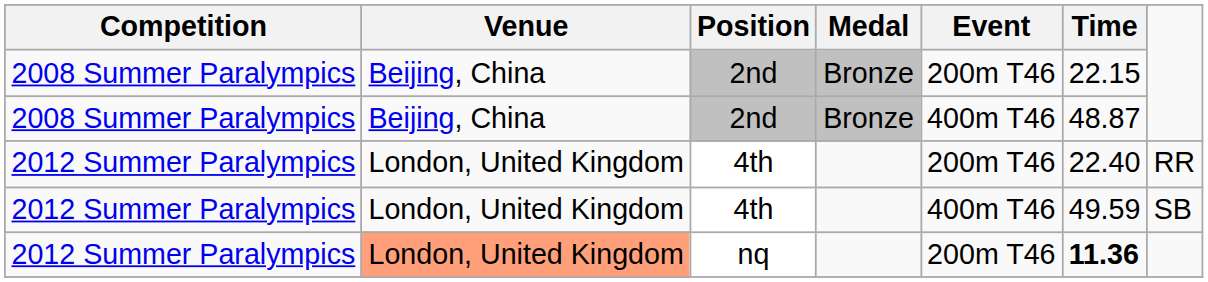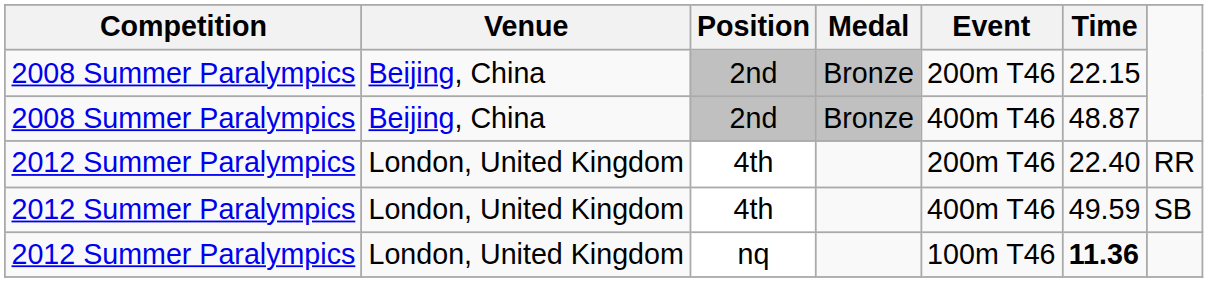nq | Venue: lightsalmon background -> no background
nq | Event: 200m T46 -> 100m T46
